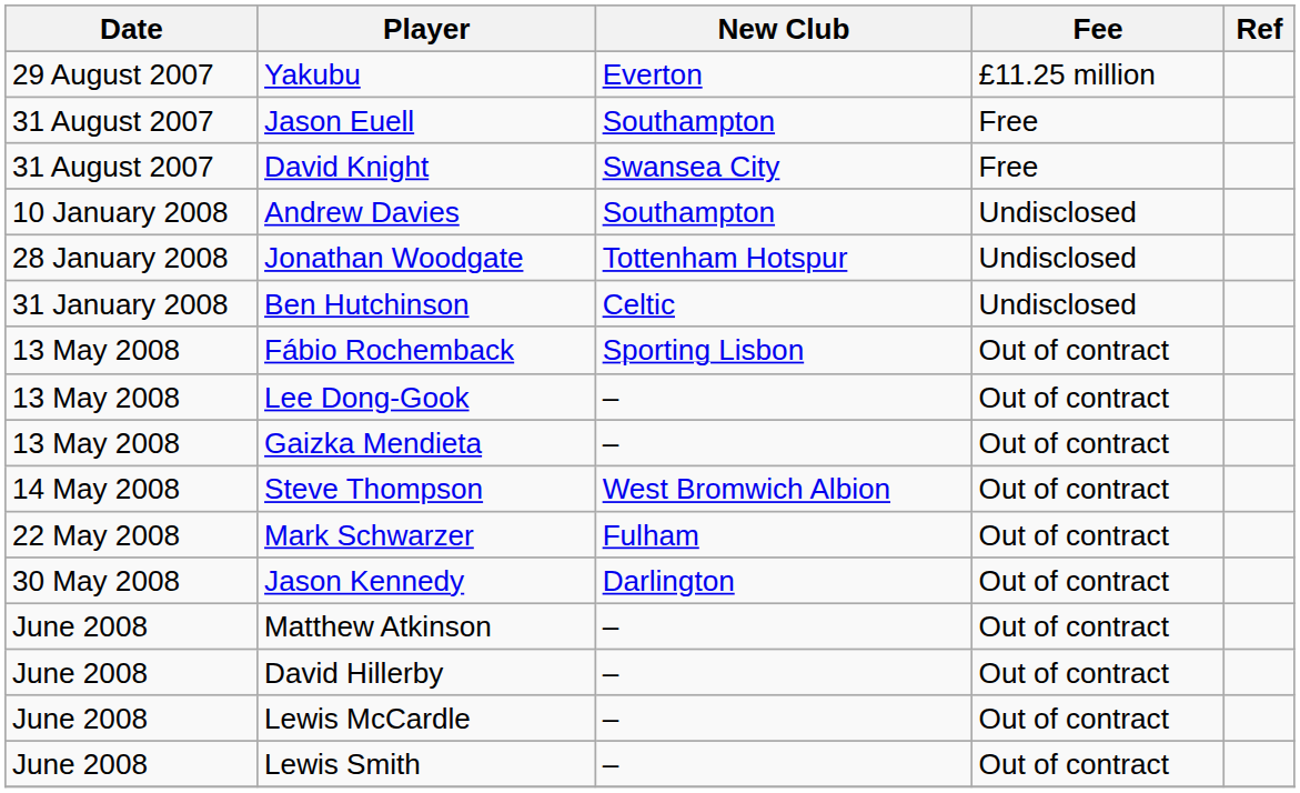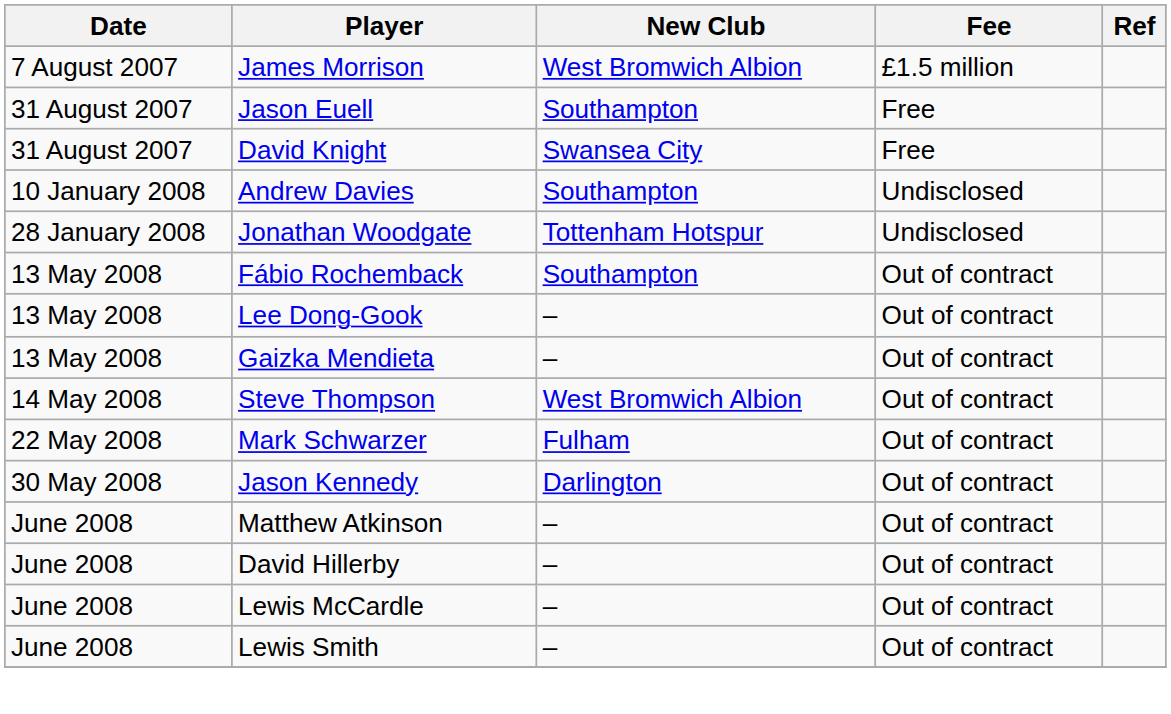+ row: 7 August 2007 | James Morrison | West Bromwich Albion | £1.5 million
- row: 29 August 2007 | Yakubu | Everton | £11.25 million
- row: 31 January 2008 | Ben Hutchinson | Celtic | Undisclosed
Fábio Rochemback | New Club: Sporting Lisbon -> Southampton
